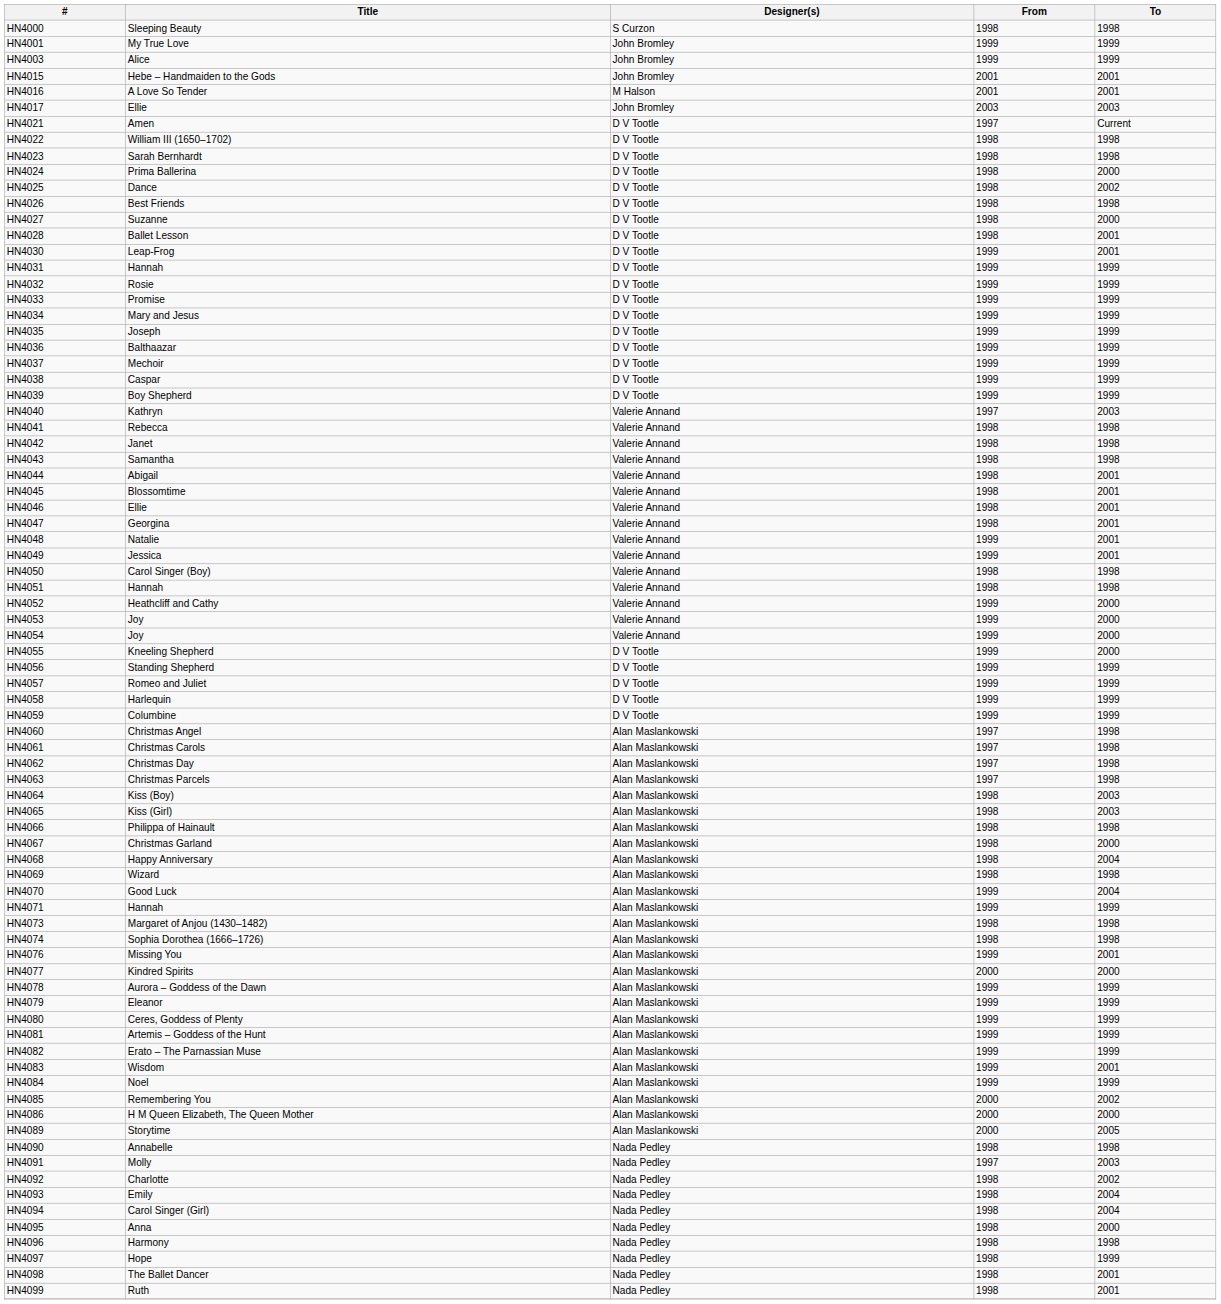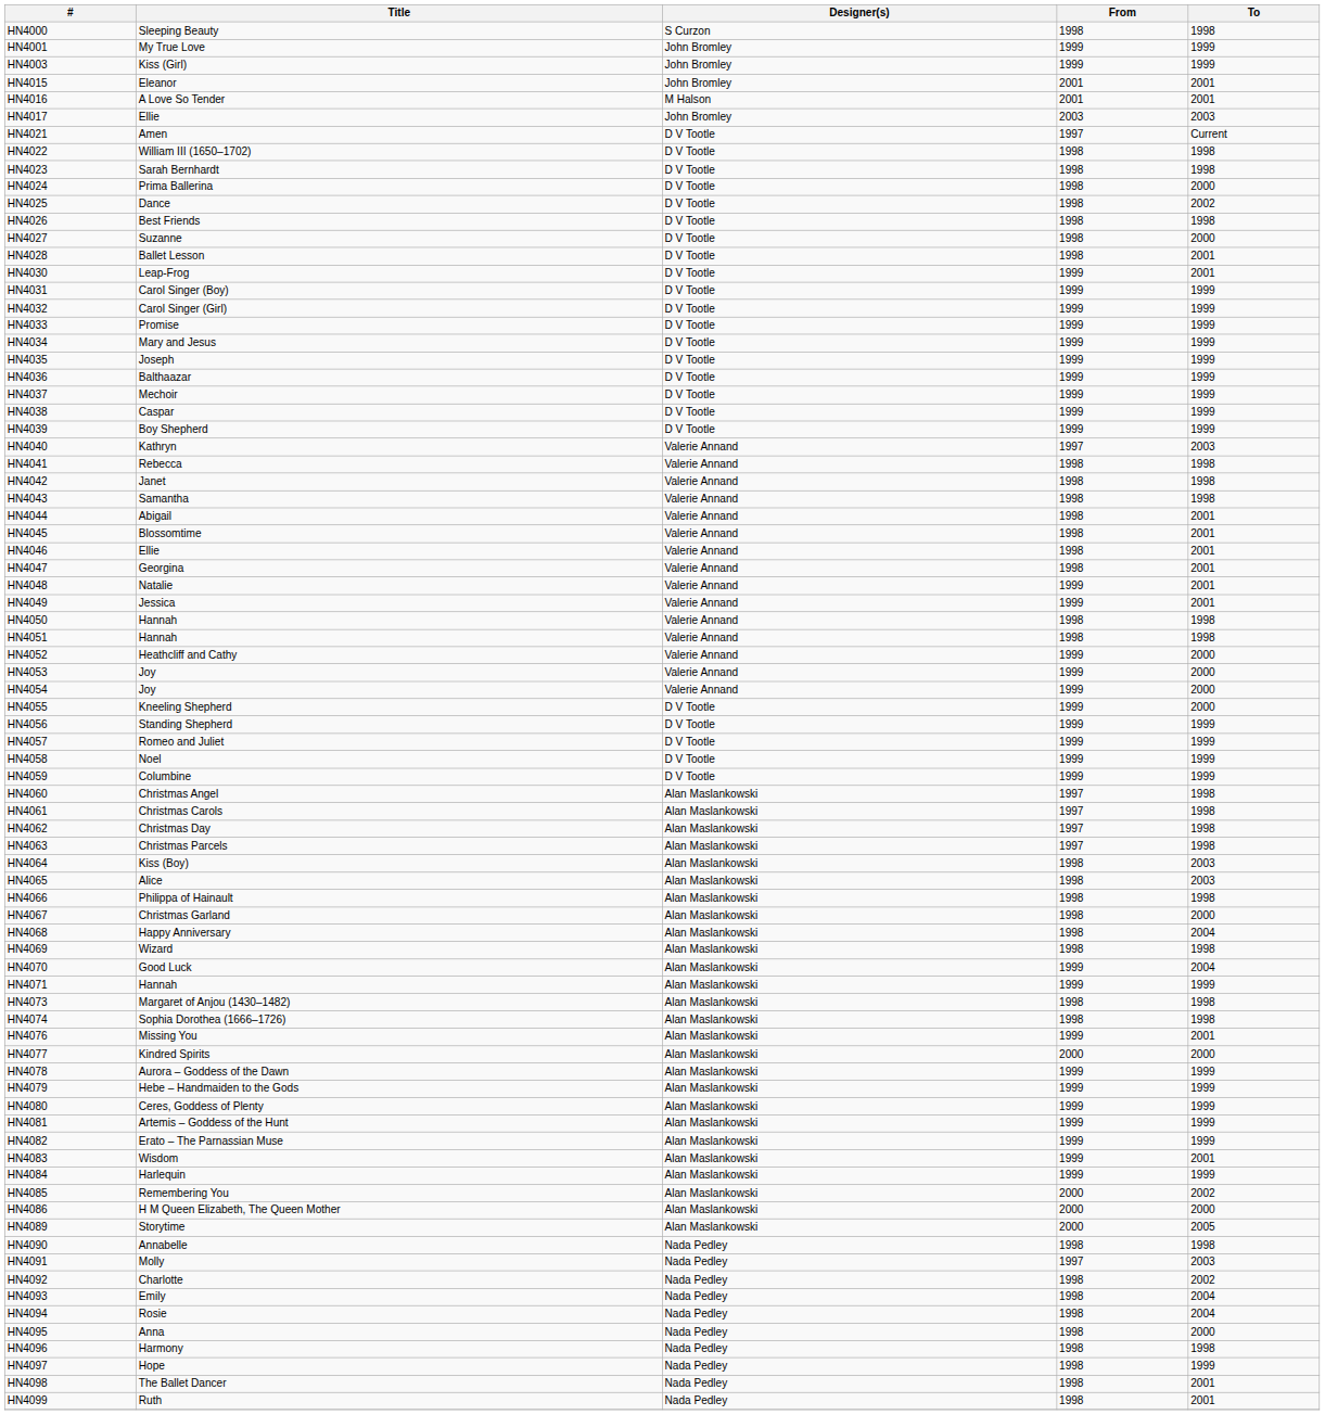HN4003 | Title: Alice -> Kiss (Girl)
HN4015 | Title: Hebe – Handmaiden to the Gods -> Eleanor
HN4031 | Title: Hannah -> Carol Singer (Boy)
HN4032 | Title: Rosie -> Carol Singer (Girl)
HN4050 | Title: Carol Singer (Boy) -> Hannah
HN4058 | Title: Harlequin -> Noel
HN4065 | Title: Kiss (Girl) -> Alice
HN4079 | Title: Eleanor -> Hebe – Handmaiden to the Gods
HN4084 | Title: Noel -> Harlequin
HN4094 | Title: Carol Singer (Girl) -> Rosie
